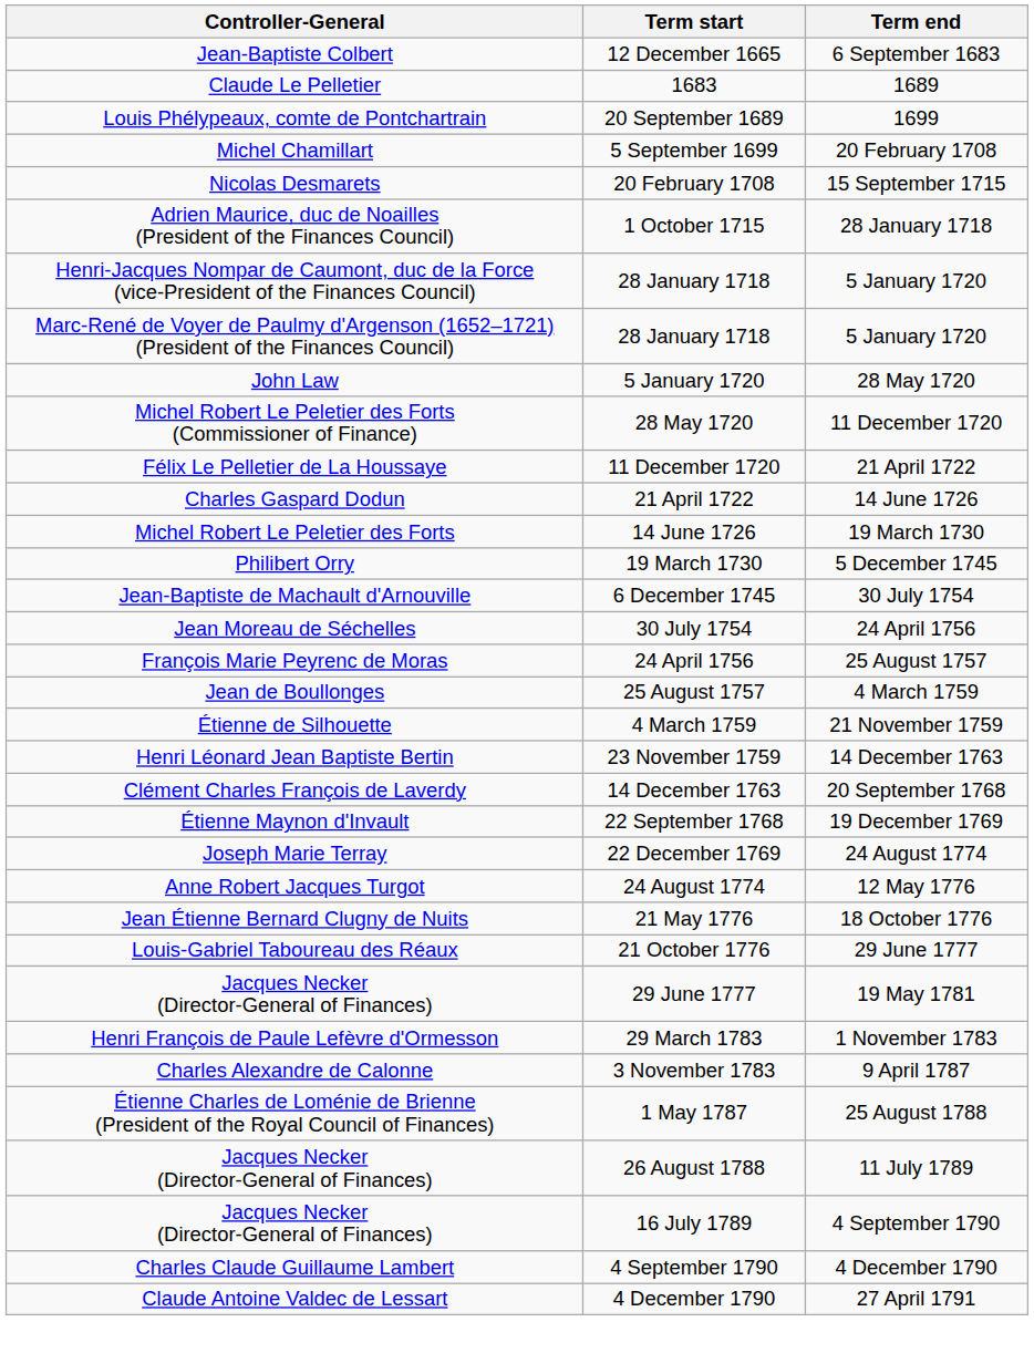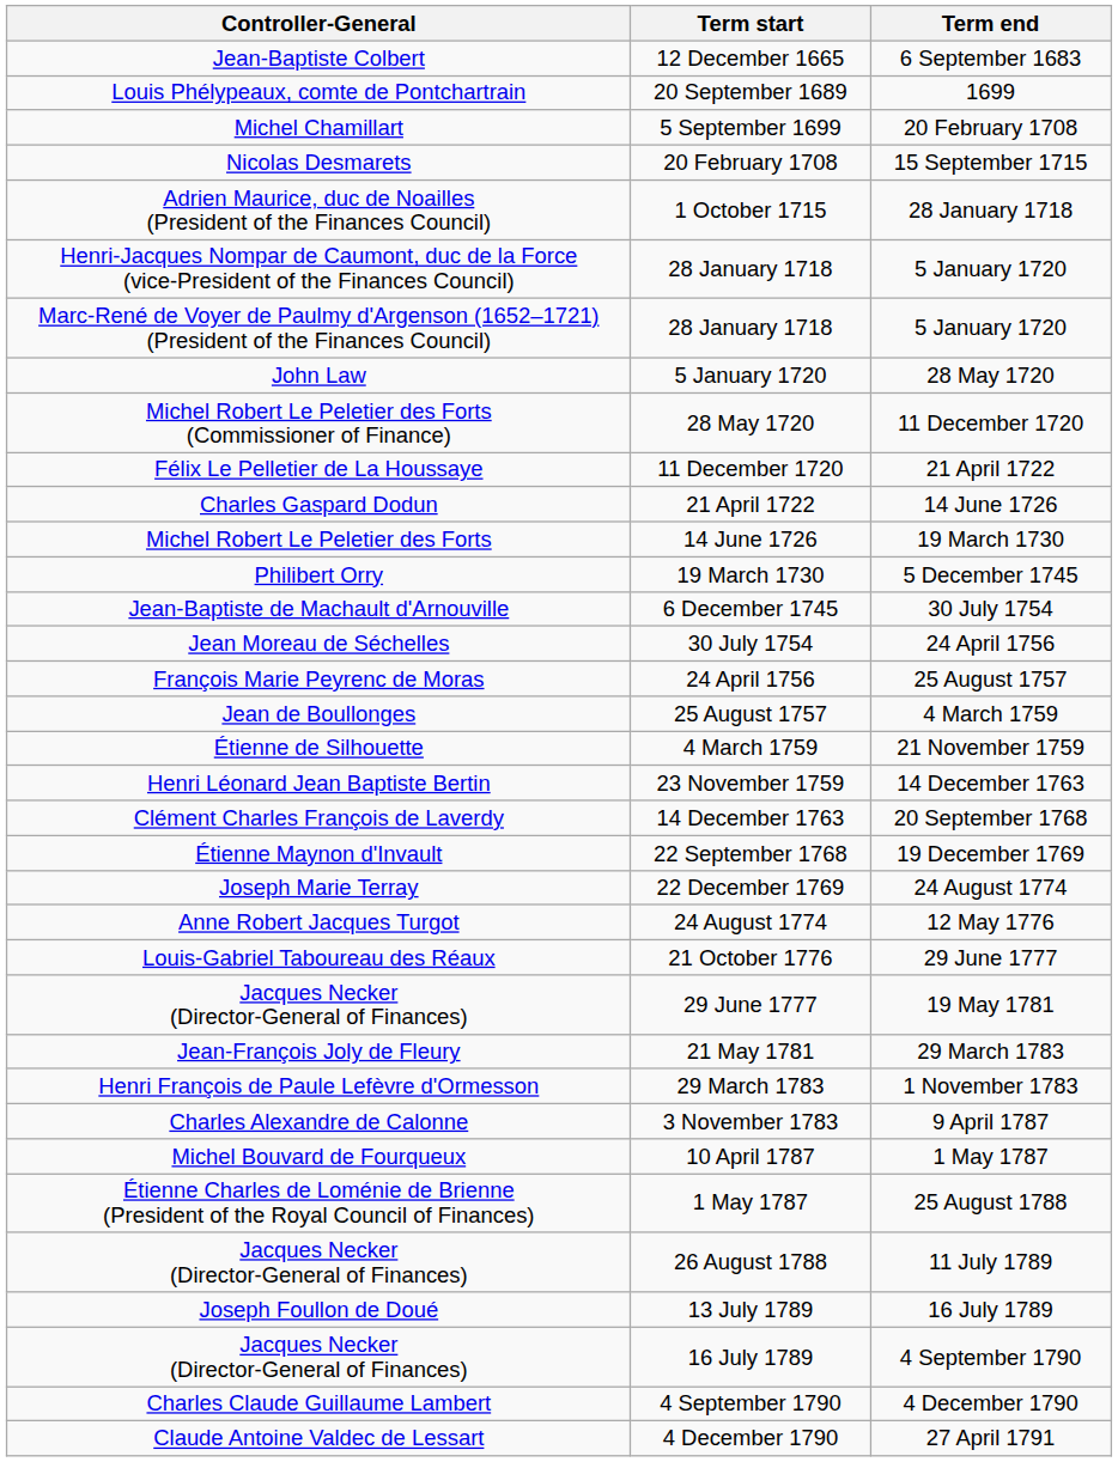- row: Claude Le Pelletier | 1683 | 1689
- row: Jean Étienne Bernard Clugny de Nuits | 21 May 1776 | 18 October 1776
+ row: Jean-François Joly de Fleury | 21 May 1781 | 29 March 1783
+ row: Michel Bouvard de Fourqueux | 10 April 1787 | 1 May 1787
+ row: Joseph Foullon de Doué | 13 July 1789 | 16 July 1789
